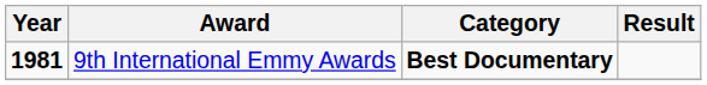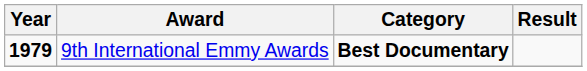9th International Emmy Awards | Year: 1981 -> 1979
